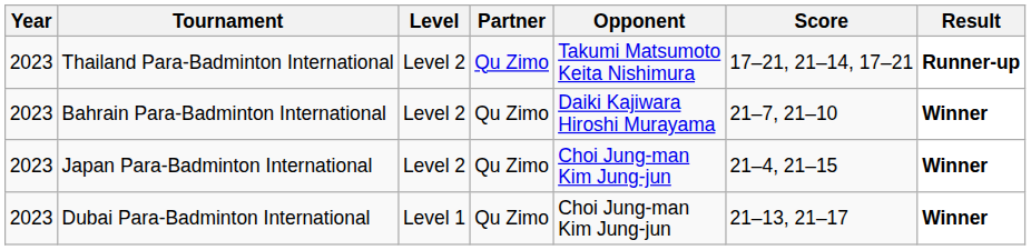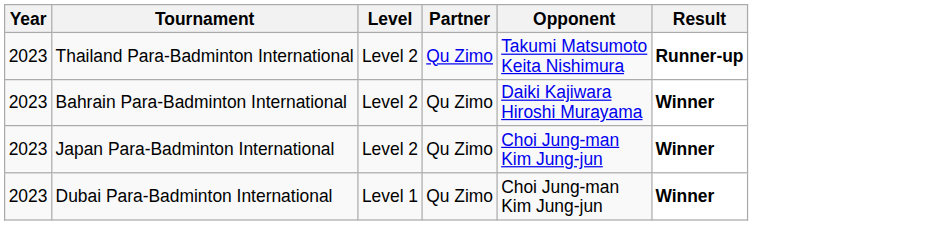- column: Score | 17–21, 21–14, 17–21 | 21–7, 21–10 | 21–4, 21–15 | 21–13, 21–17
